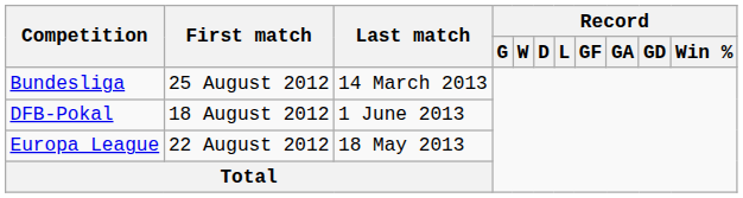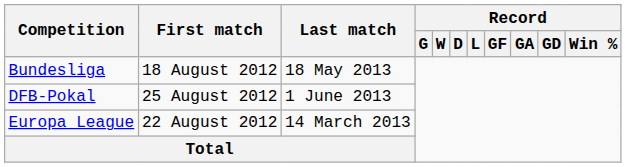Bundesliga | First match: 25 August 2012 -> 18 August 2012
Bundesliga | Last match: 14 March 2013 -> 18 May 2013
DFB-Pokal | First match: 18 August 2012 -> 25 August 2012
Europa League | Last match: 18 May 2013 -> 14 March 2013
